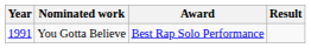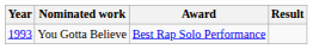You Gotta Believe | Year: 1991 -> 1993
